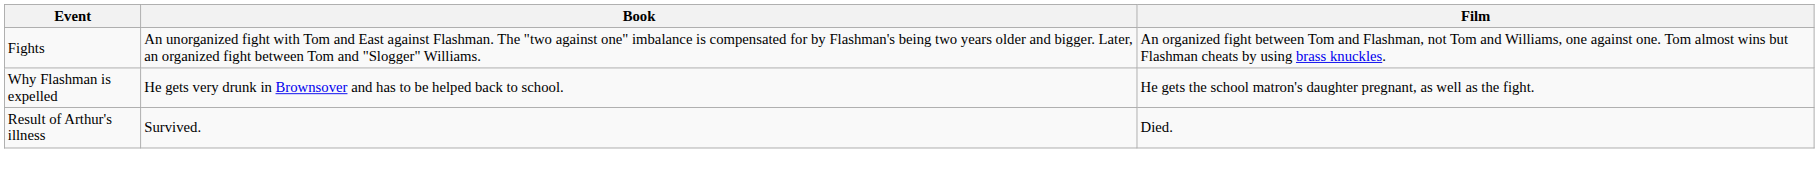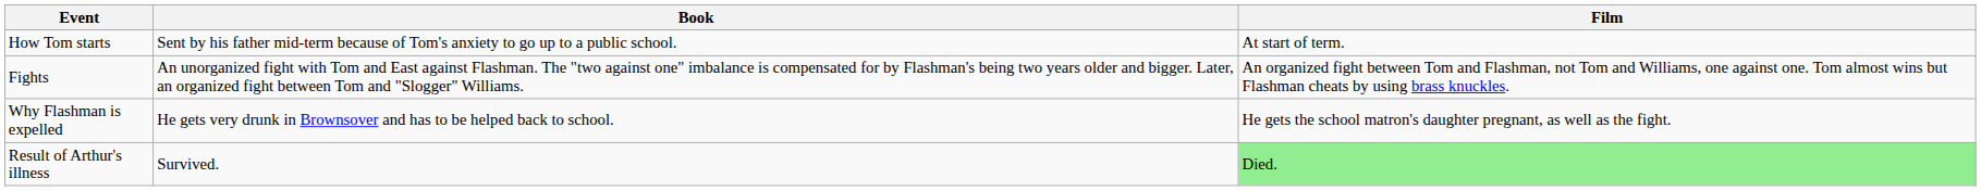+ row: How Tom starts | Sent by his father mid-term because of Tom's anxiety to go up to a public school. | At start of term.
Result of Arthur's illness | Film: no background -> lightgreen background
